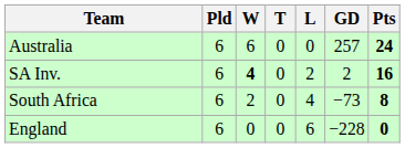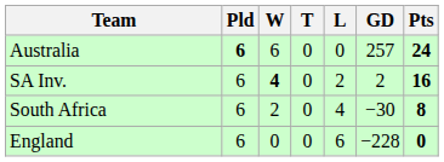Australia | Pld: normal -> bold
South Africa | GD: −73 -> −30
